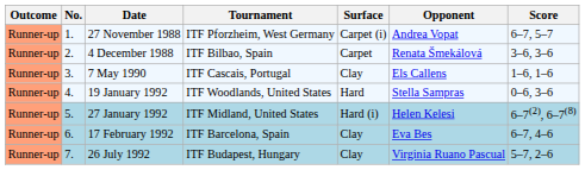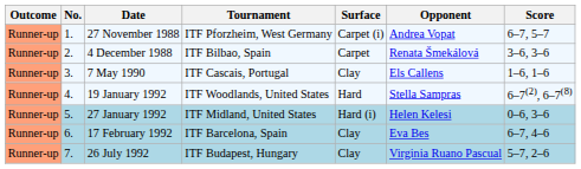19 January 1992 | Score: 0–6, 3–6 -> 6–7(2), 6–7(8)
27 January 1992 | Score: 6–7(2), 6–7(8) -> 0–6, 3–6
